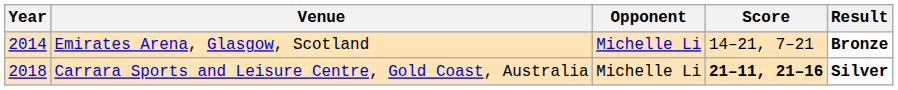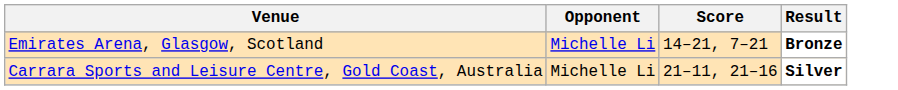- column: Year | 2014 | 2018
Carrara Sports and Leisure Centre, Gold Coast, Australia | Score: bold -> normal
